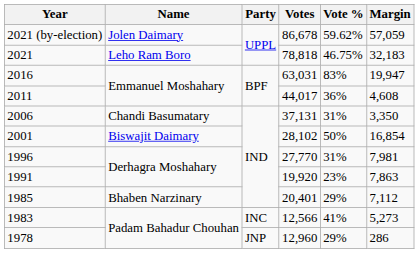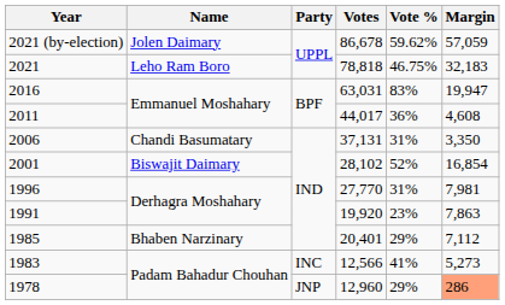2001 | Vote %: 50% -> 52%
1978 | Margin: no background -> lightsalmon background
